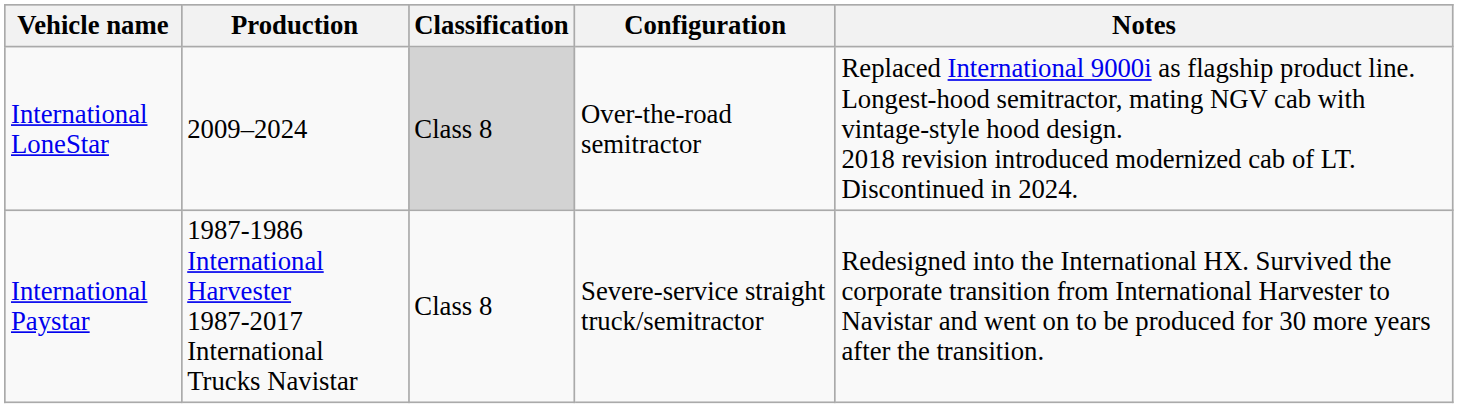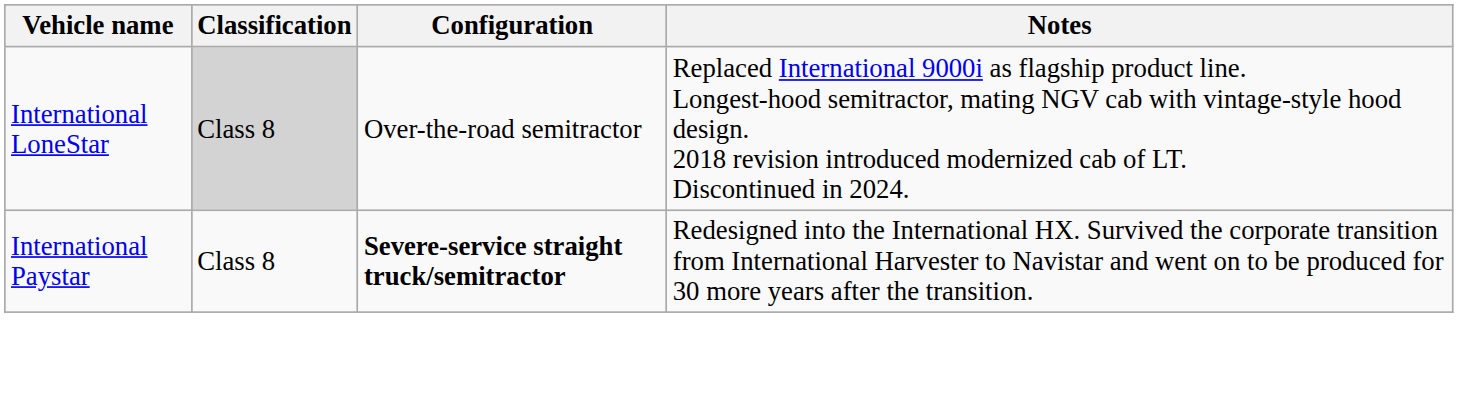- column: Production | 2009–2024 | 1987-1986 International Harvester 1987-2017 International Trucks Navistar
International Paystar | Configuration: normal -> bold
